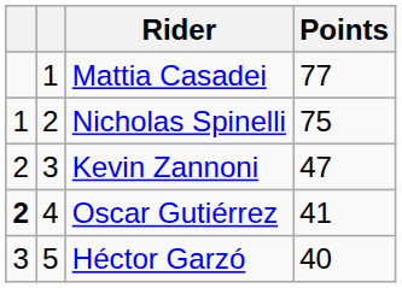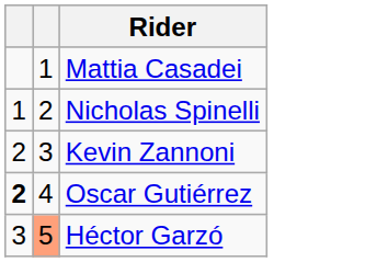- column: Points | 77 | 75 | 47 | 41 | 40
Héctor Garzó | column 2: no background -> lightsalmon background
